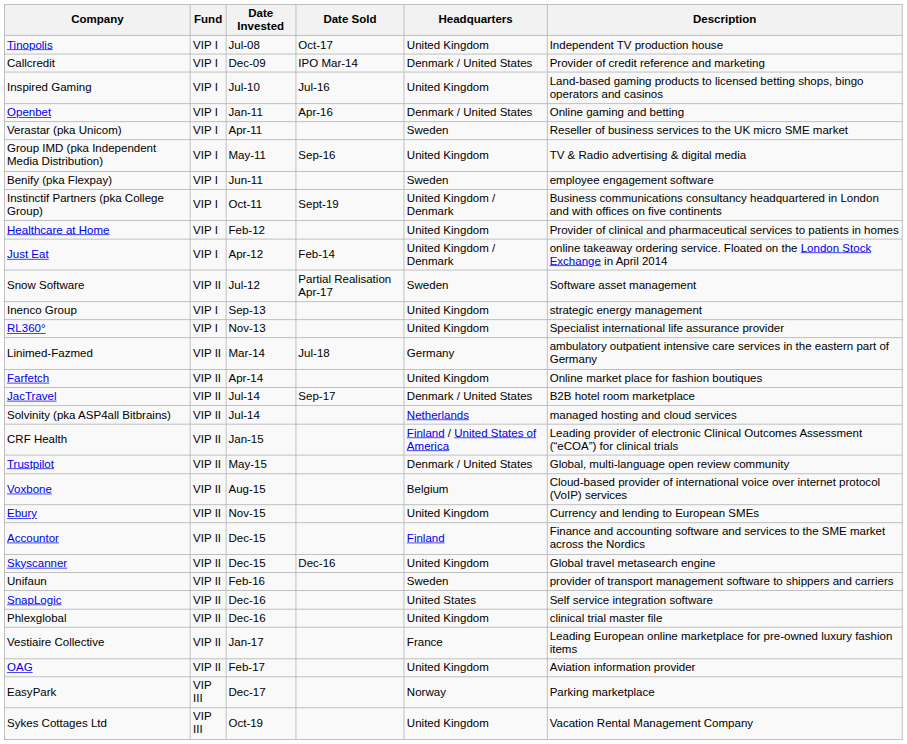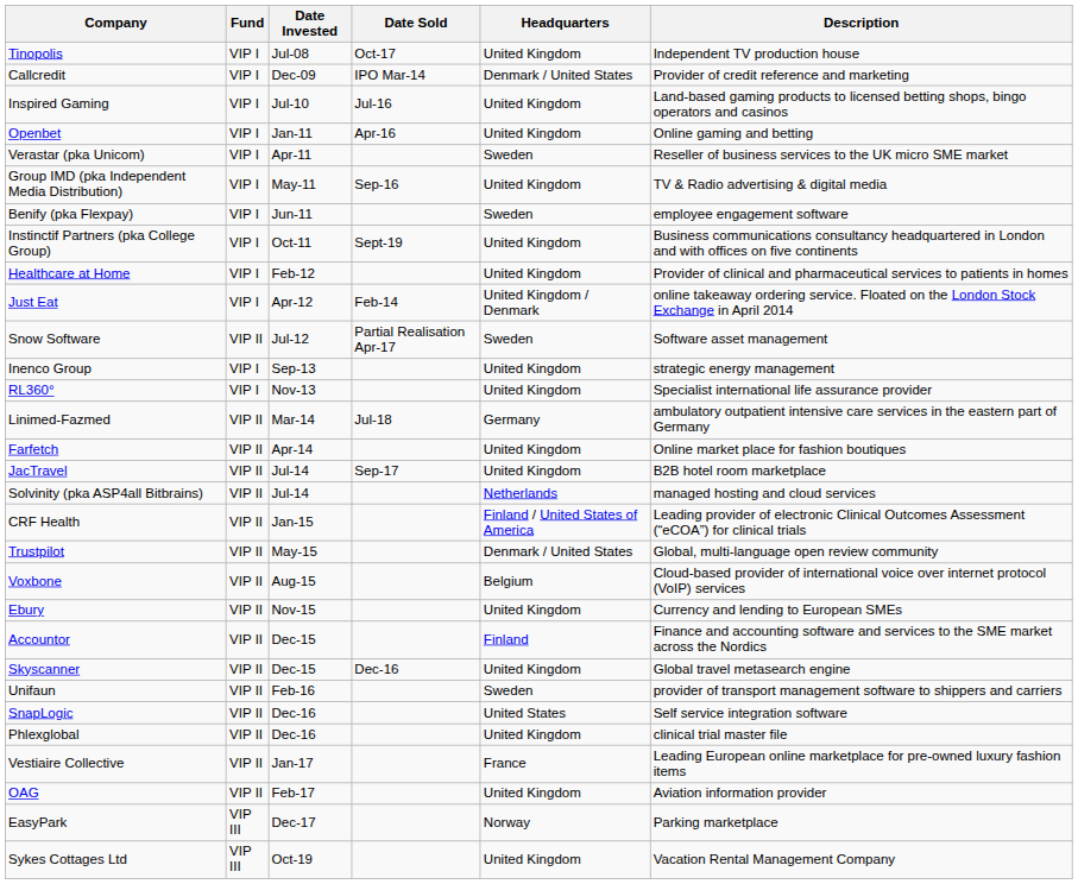Openbet | Headquarters: Denmark / United States -> United Kingdom
Instinctif Partners (pka College Group) | Headquarters: United Kingdom / Denmark -> United Kingdom
JacTravel | Headquarters: Denmark / United States -> United Kingdom
